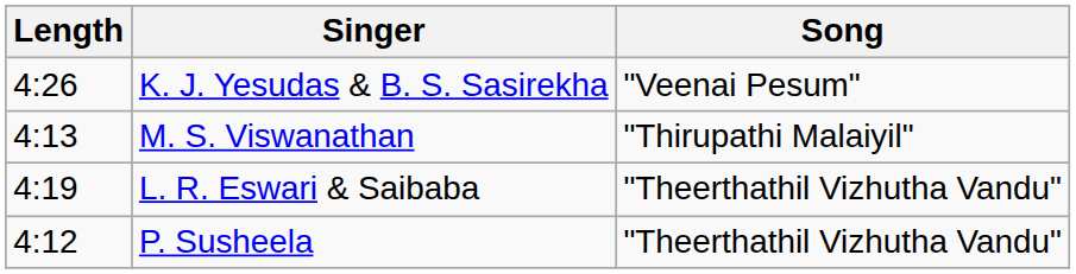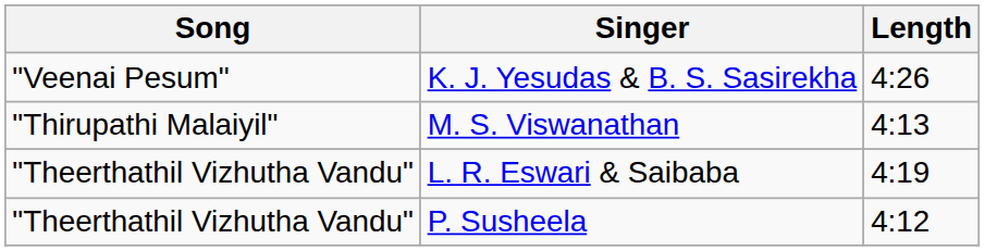columns swapped: Song <-> Length
